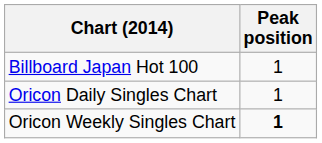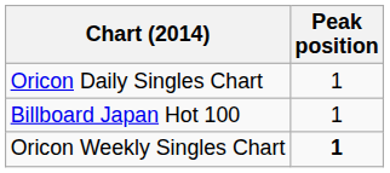rows swapped: Billboard Japan Hot 100 <-> Oricon Daily Singles Chart
